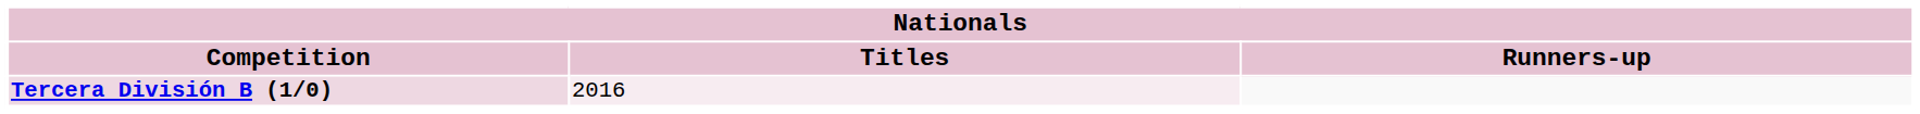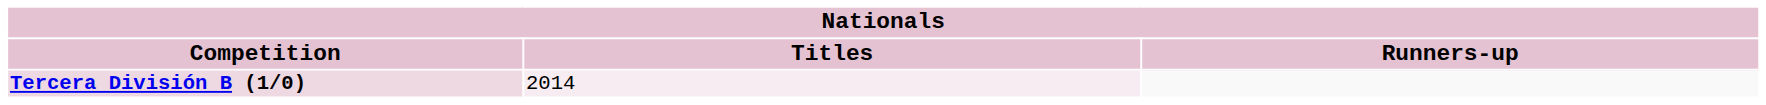Tercera División B (1/0) | Titles: 2016 -> 2014
